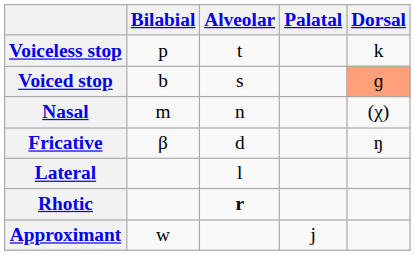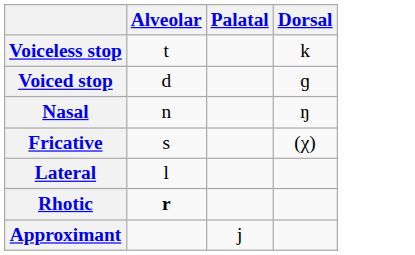- column: Bilabial | p | b | m | β | w
Voiced stop | Alveolar: s -> d
Voiced stop | Dorsal: lightsalmon background -> no background
Nasal | Dorsal: (χ) -> ŋ
Fricative | Alveolar: d -> s
Fricative | Dorsal: ŋ -> (χ)
